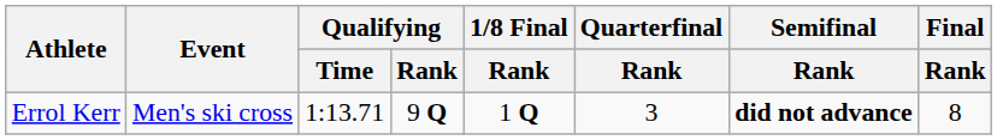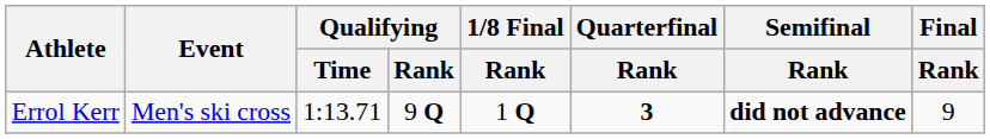Errol Kerr | Quarterfinal / Rank: normal -> bold
Errol Kerr | Final / Rank: 8 -> 9
